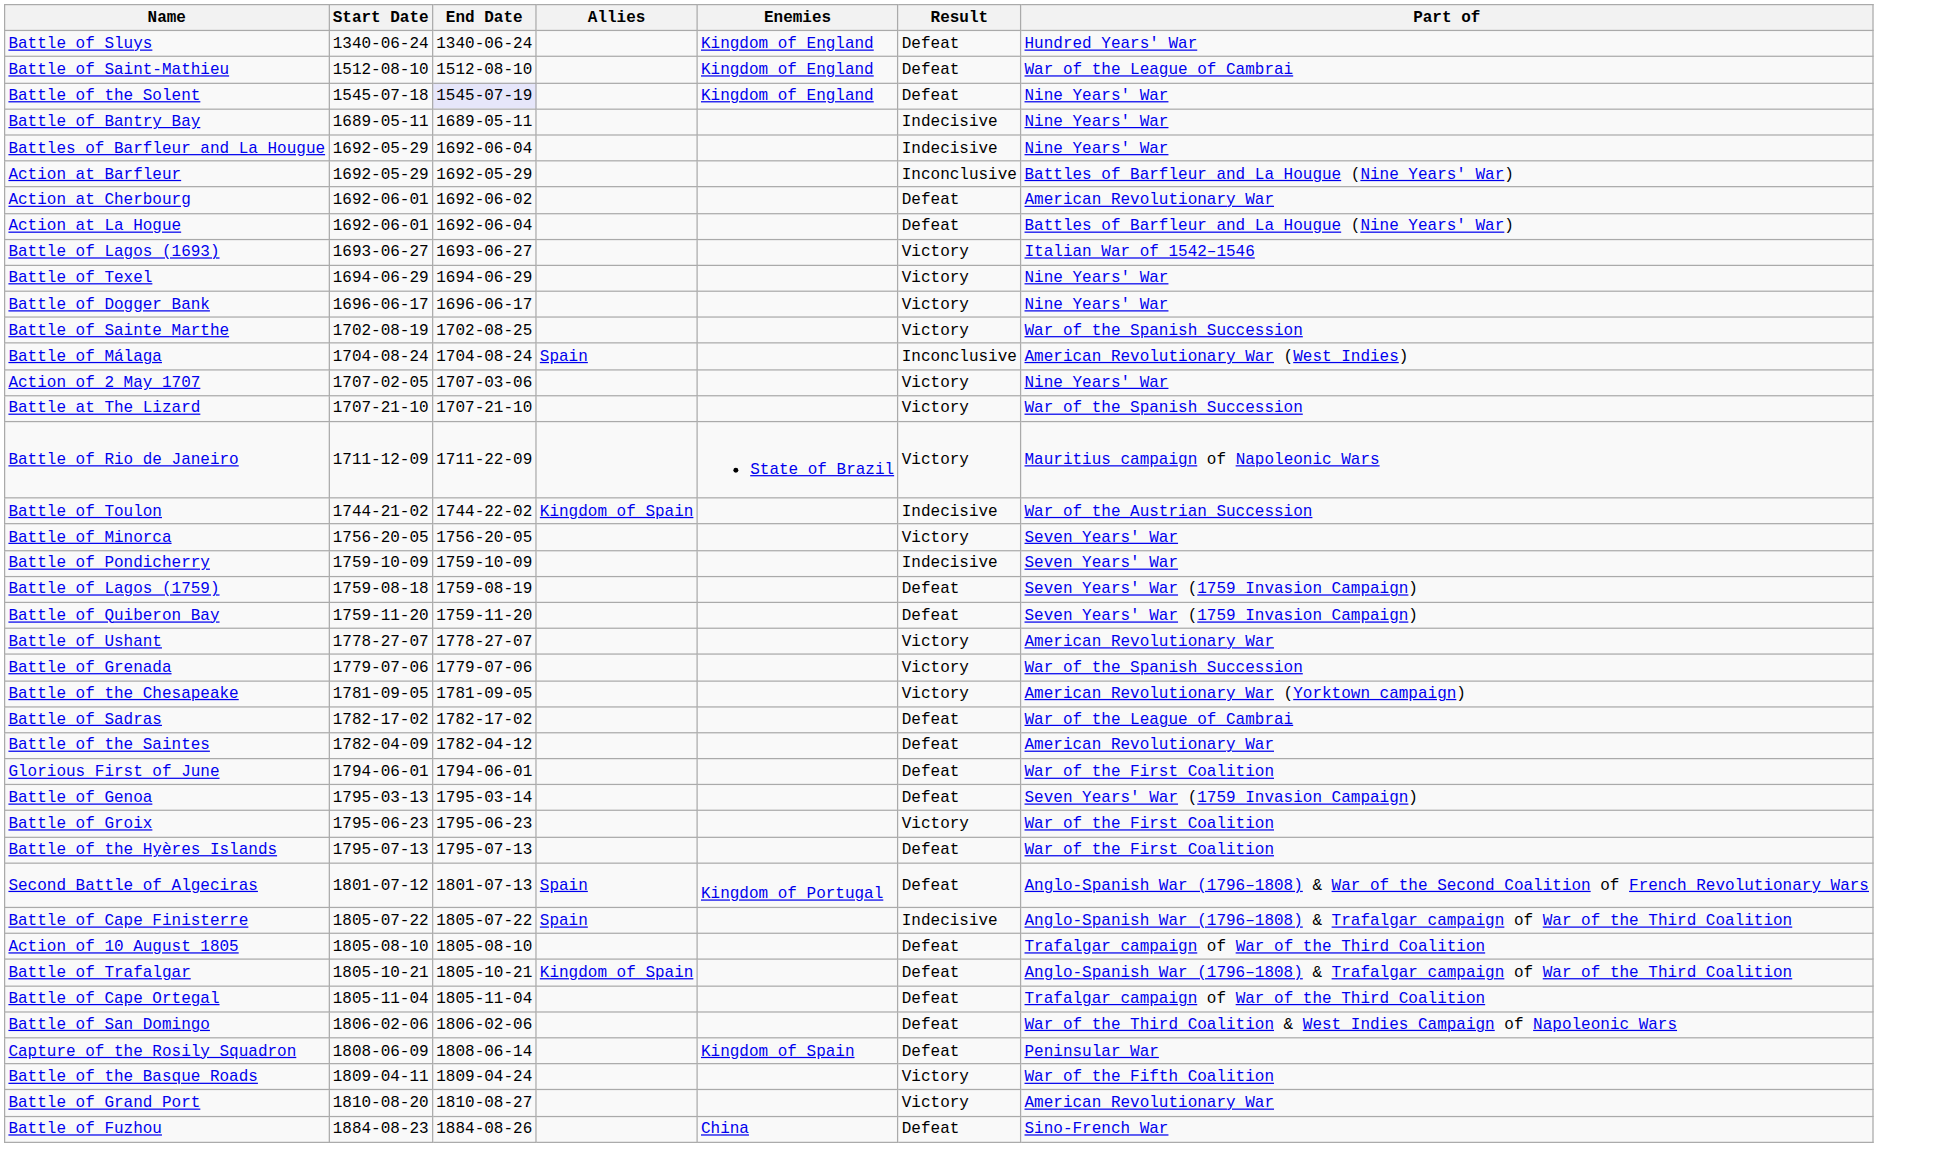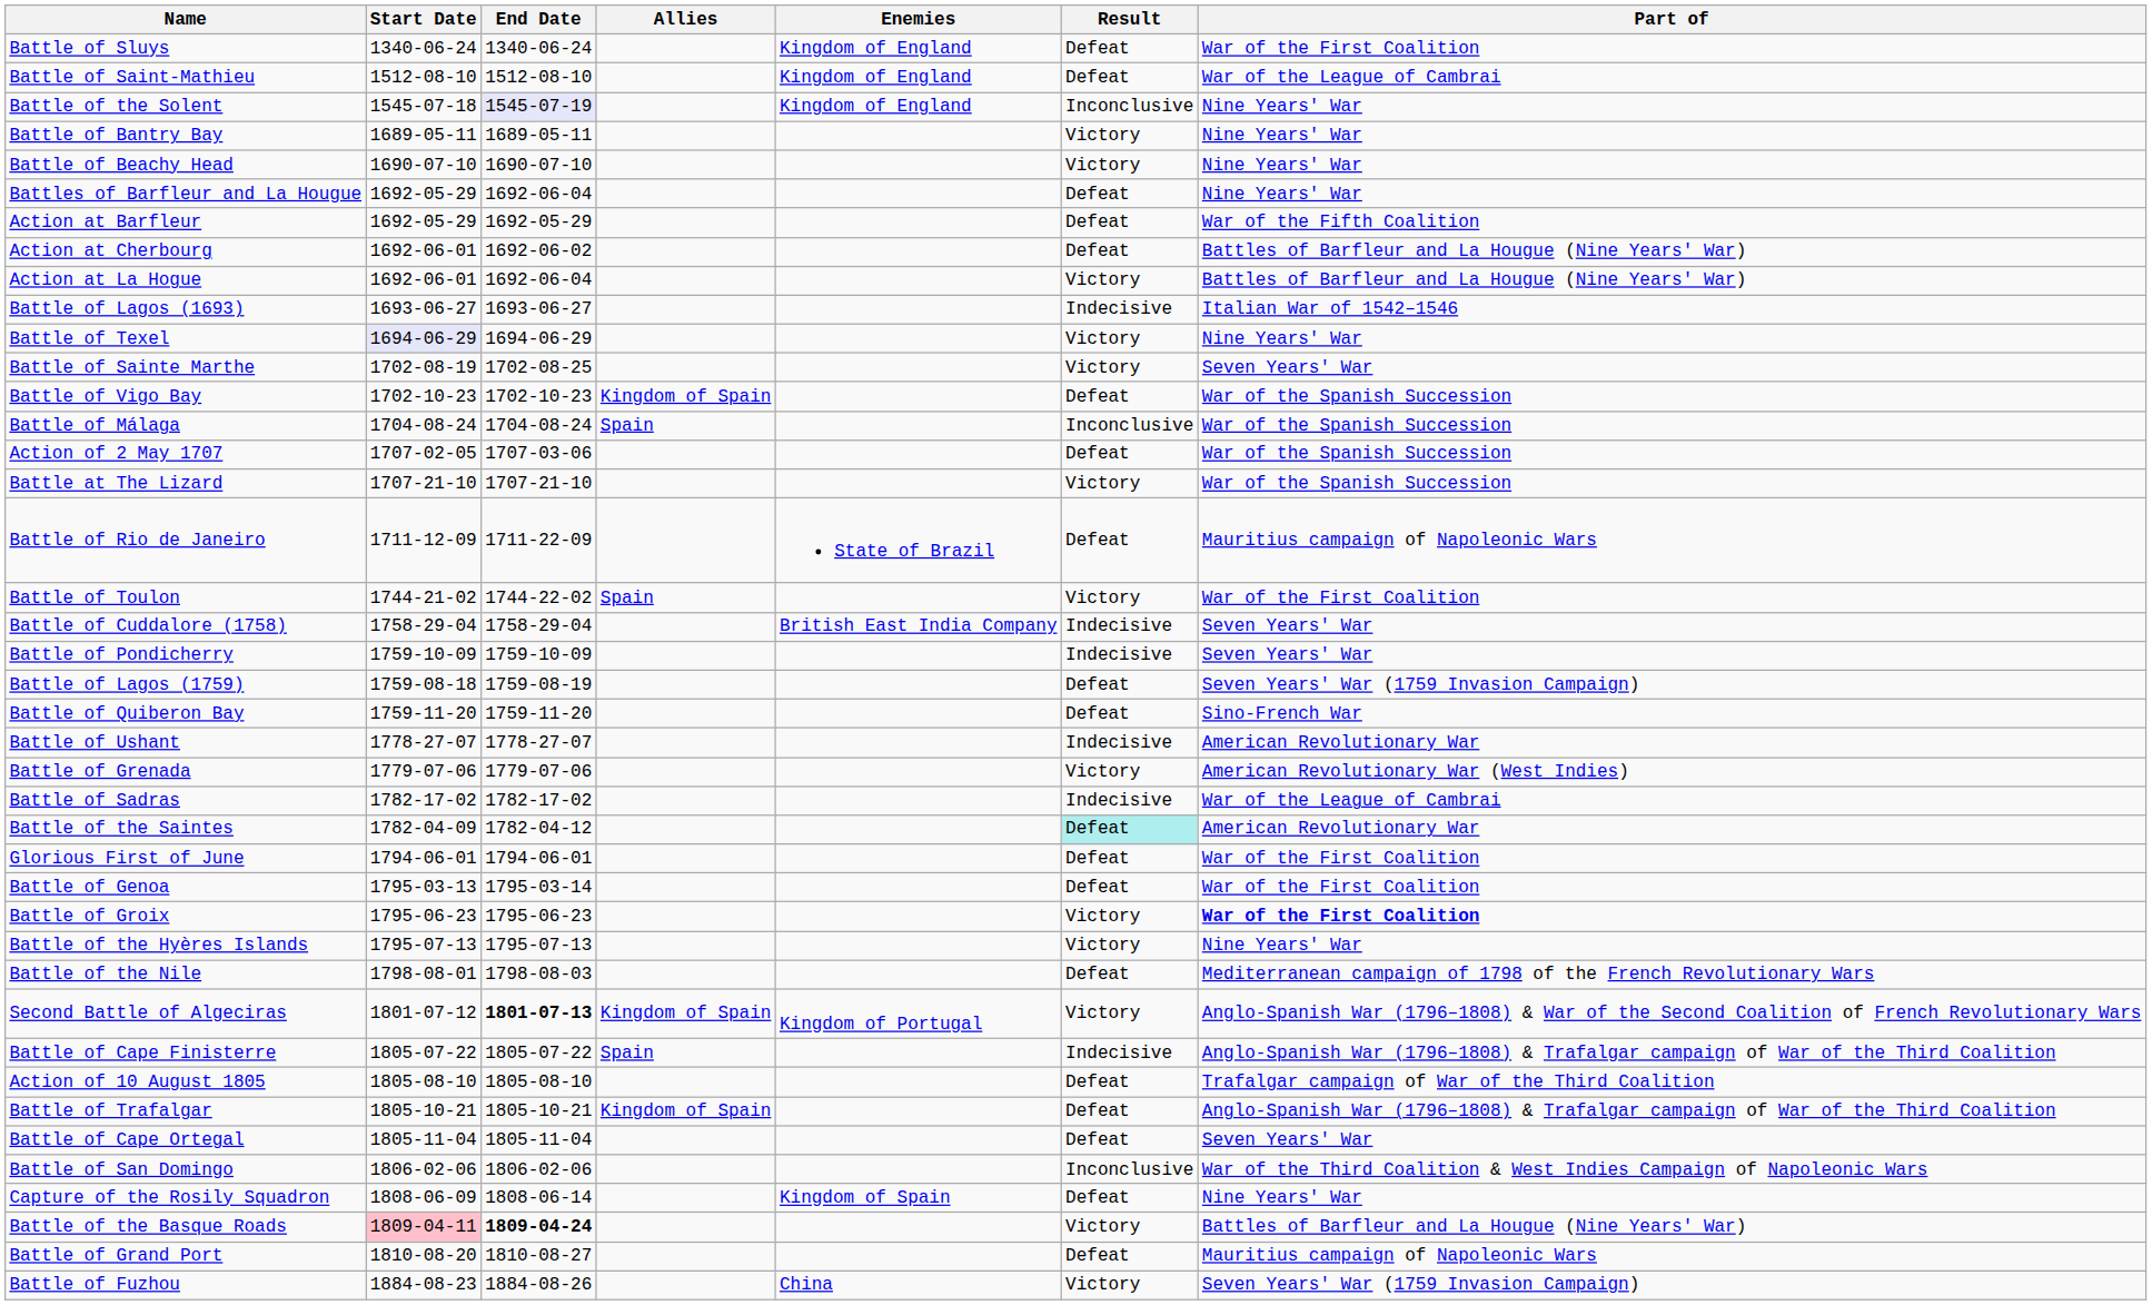Battle of Sluys | Part of: Hundred Years' War -> War of the First Coalition
Battle of the Solent | Result: Defeat -> Inconclusive
Battle of Bantry Bay | Result: Indecisive -> Victory
+ row: Battle of Beachy Head | 1690-07-10 | 1690-07-10 | Victory | Nine Years' War
Battles of Barfleur and La Hougue | Result: Indecisive -> Defeat
Action at Barfleur | Result: Inconclusive -> Defeat
Action at Barfleur | Part of: Battles of Barfleur and La Hougue (Nine Years' War) -> War of the Fifth Coalition
Action at Cherbourg | Part of: American Revolutionary War -> Battles of Barfleur and La Hougue (Nine Years' War)
Action at La Hogue | Result: Defeat -> Victory
Battle of Lagos (1693) | Result: Victory -> Indecisive
Battle of Texel | Start Date: no background -> lavender background
- row: Battle of Dogger Bank | 1696-06-17 | 1696-06-17 | Victory | Nine Years' War
Battle of Sainte Marthe | Part of: War of the Spanish Succession -> Seven Years' War
+ row: Battle of Vigo Bay | 1702-10-23 | 1702-10-23 | Kingdom of Spain | Defeat | War of the Spanish Succession
Battle of Málaga | Part of: American Revolutionary War (West Indies) -> War of the Spanish Succession
Action of 2 May 1707 | Result: Victory -> Defeat
Action of 2 May 1707 | Part of: Nine Years' War -> War of the Spanish Succession
Battle of Rio de Janeiro | Result: Victory -> Defeat
Battle of Toulon | Allies: Kingdom of Spain -> Spain
Battle of Toulon | Result: Indecisive -> Victory
Battle of Toulon | Part of: War of the Austrian Succession -> War of the First Coalition
- row: Battle of Minorca | 1756-20-05 | 1756-20-05 | Victory | Seven Years' War
+ row: Battle of Cuddalore (1758) | 1758-29-04 | 1758-29-04 | British East India Company | Indecisive | Seven Years' War
Battle of Quiberon Bay | Part of: Seven Years' War (1759 Invasion Campaign) -> Sino-French War
Battle of Ushant | Result: Victory -> Indecisive
Battle of Grenada | Part of: War of the Spanish Succession -> American Revolutionary War (West Indies)
- row: Battle of the Chesapeake | 1781-09-05 | 1781-09-05 | Victory | American Revolutionary War (Yorktown campaign)
Battle of Sadras | Result: Defeat -> Indecisive
Battle of the Saintes | Result: no background -> paleturquoise background
Battle of Genoa | Part of: Seven Years' War (1759 Invasion Campaign) -> War of the First Coalition
Battle of Groix | Part of: normal -> bold
Battle of the Hyères Islands | Result: Defeat -> Victory
Battle of the Hyères Islands | Part of: War of the First Coalition -> Nine Years' War
+ row: Battle of the Nile | 1798-08-01 | 1798-08-03 | Defeat | Mediterranean campaign of 1798 of the French Revolutionary Wars
Second Battle of Algeciras | End Date: normal -> bold
Second Battle of Algeciras | Allies: Spain -> Kingdom of Spain
Second Battle of Algeciras | Result: Defeat -> Victory
Battle of Cape Ortegal | Part of: Trafalgar campaign of War of the Third Coalition -> Seven Years' War
Battle of San Domingo | Result: Defeat -> Inconclusive
Capture of the Rosily Squadron | Part of: Peninsular War -> Nine Years' War
Battle of the Basque Roads | Start Date: no background -> pink background
Battle of the Basque Roads | End Date: normal -> bold
Battle of the Basque Roads | Part of: War of the Fifth Coalition -> Battles of Barfleur and La Hougue (Nine Years' War)
Battle of Grand Port | Result: Victory -> Defeat
Battle of Grand Port | Part of: American Revolutionary War -> Mauritius campaign of Napoleonic Wars
Battle of Fuzhou | Result: Defeat -> Victory
Battle of Fuzhou | Part of: Sino-French War -> Seven Years' War (1759 Invasion Campaign)
